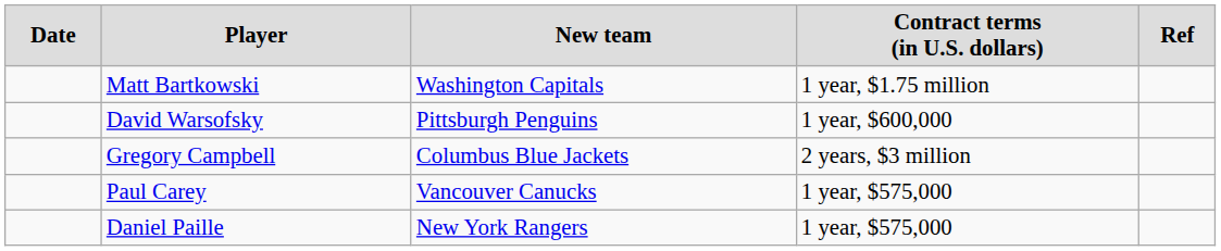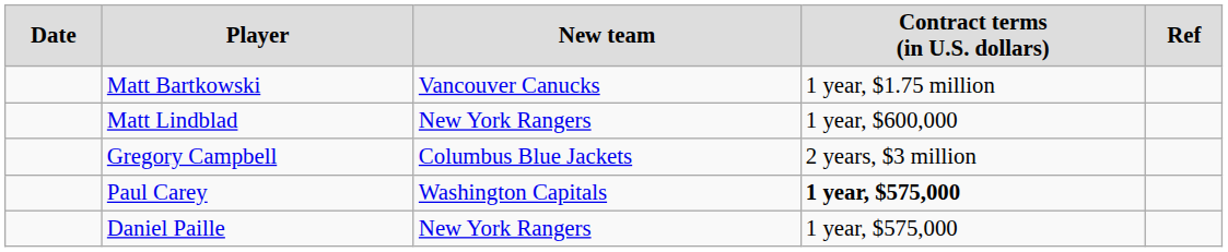Matt Bartkowski | column 3: Washington Capitals -> Vancouver Canucks
- row: David Warsofsky | Pittsburgh Penguins | 1 year, $600,000
+ row: Matt Lindblad | New York Rangers | 1 year, $600,000
Paul Carey | column 3: Vancouver Canucks -> Washington Capitals
Paul Carey | column 4: normal -> bold
